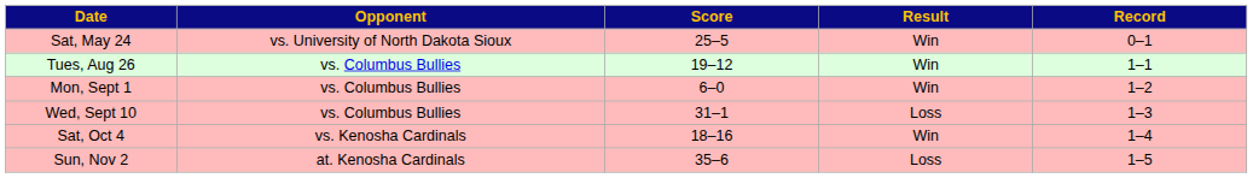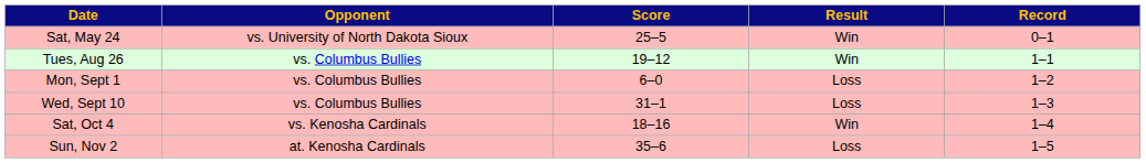Mon, Sept 1 | Result: Win -> Loss
